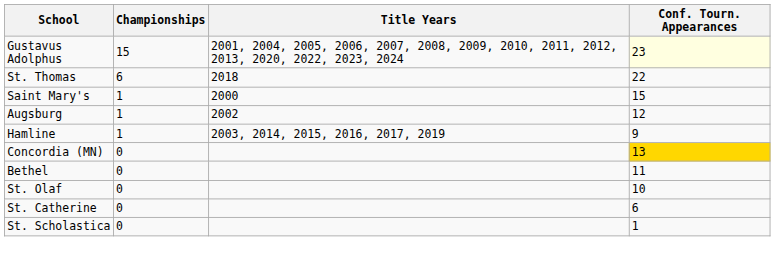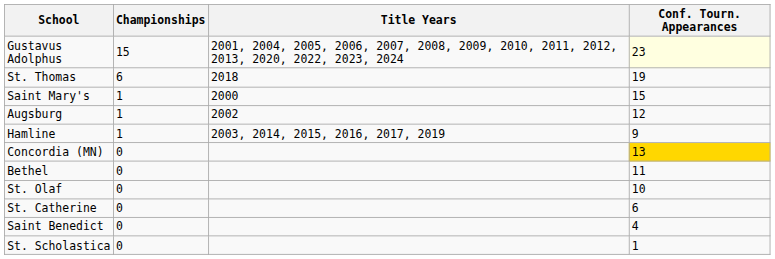St. Thomas | Conf. Tourn. Appearances: 22 -> 19
+ row: Saint Benedict | 0 | 4
